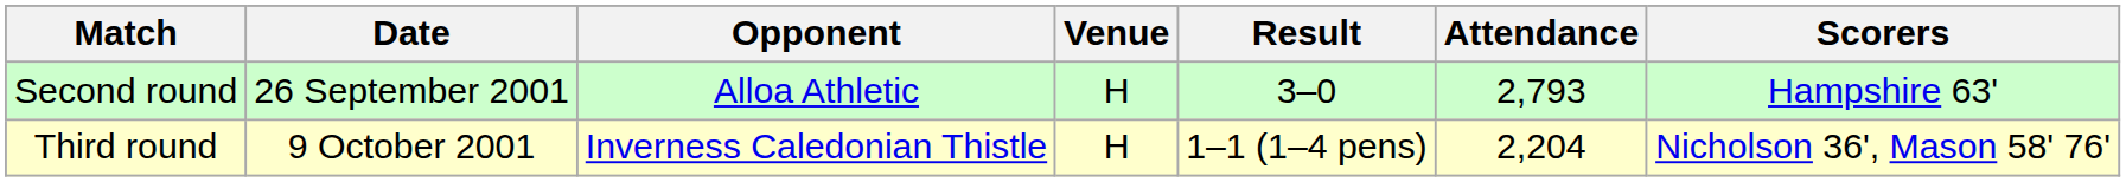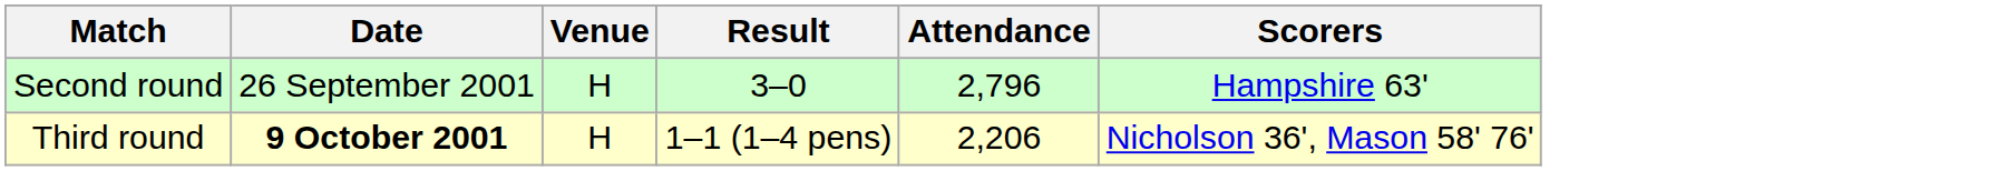- column: Opponent | Alloa Athletic | Inverness Caledonian Thistle
Second round | Attendance: 2,793 -> 2,796
Third round | Date: normal -> bold
Third round | Attendance: 2,204 -> 2,206
